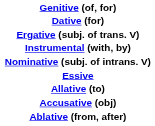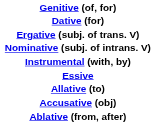rows swapped: Nominative (subj. of intrans. V) <-> Instrumental (with, by)
